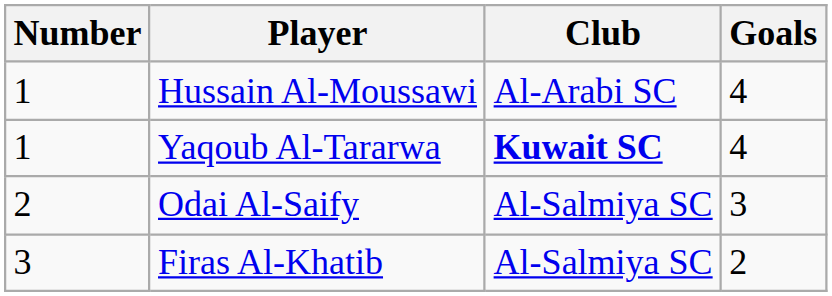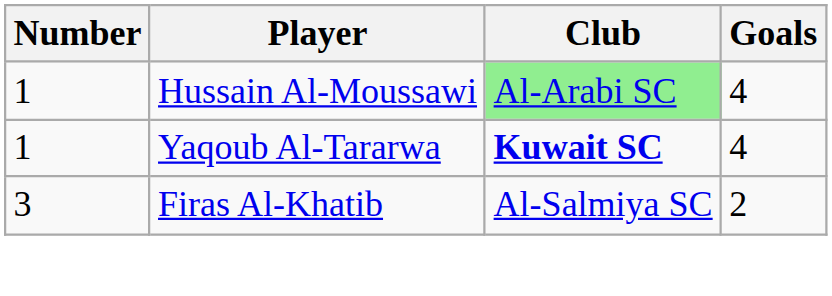Hussain Al-Moussawi | Club: no background -> lightgreen background
- row: 2 | Odai Al-Saify | Al-Salmiya SC | 3
